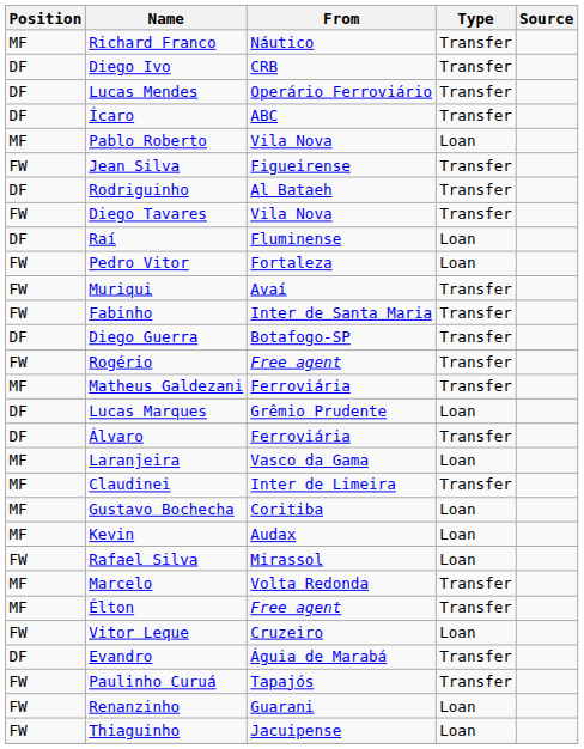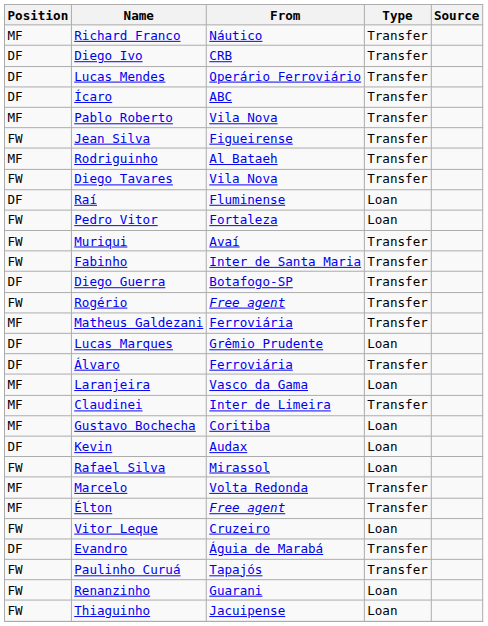Pablo Roberto | Type: Loan -> Transfer
Rodriguinho | Position: DF -> MF
Kevin | Position: MF -> DF
